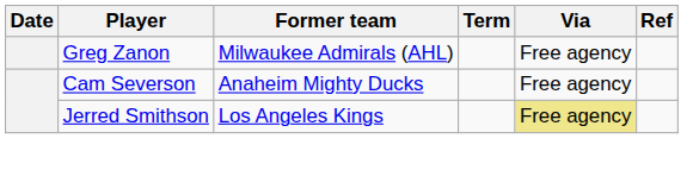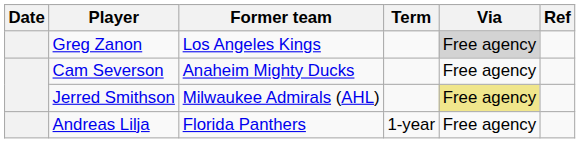Greg Zanon | Former team: Milwaukee Admirals (AHL) -> Los Angeles Kings
Greg Zanon | Via: no background -> lightgrey background
Jerred Smithson | Former team: Los Angeles Kings -> Milwaukee Admirals (AHL)
+ row: Andreas Lilja | Florida Panthers | 1-year | Free agency
